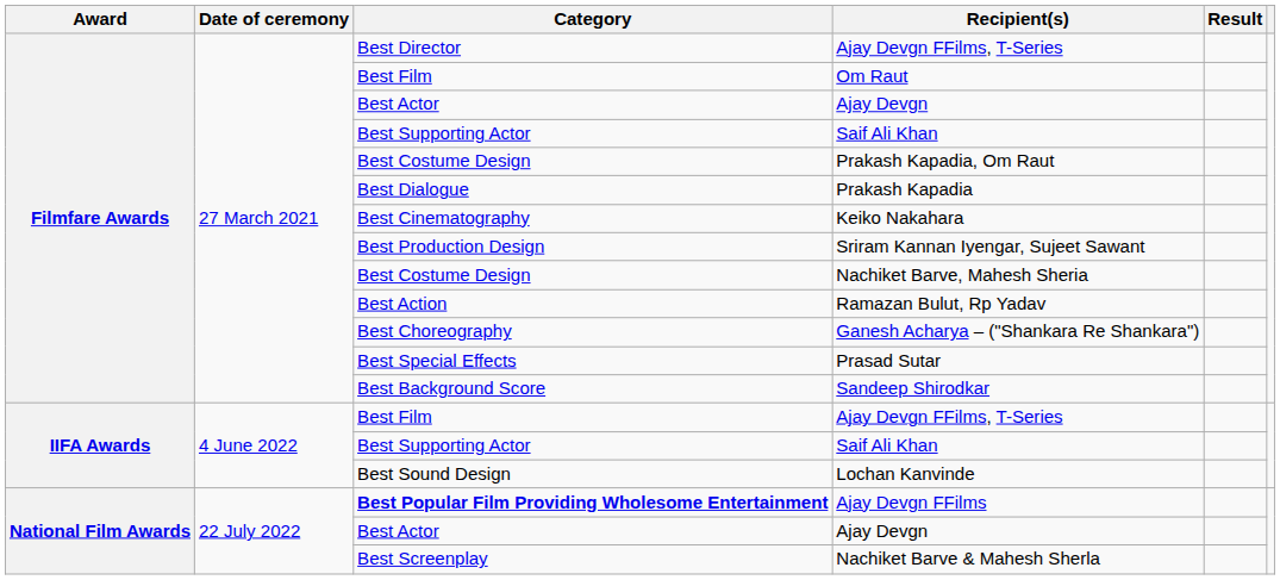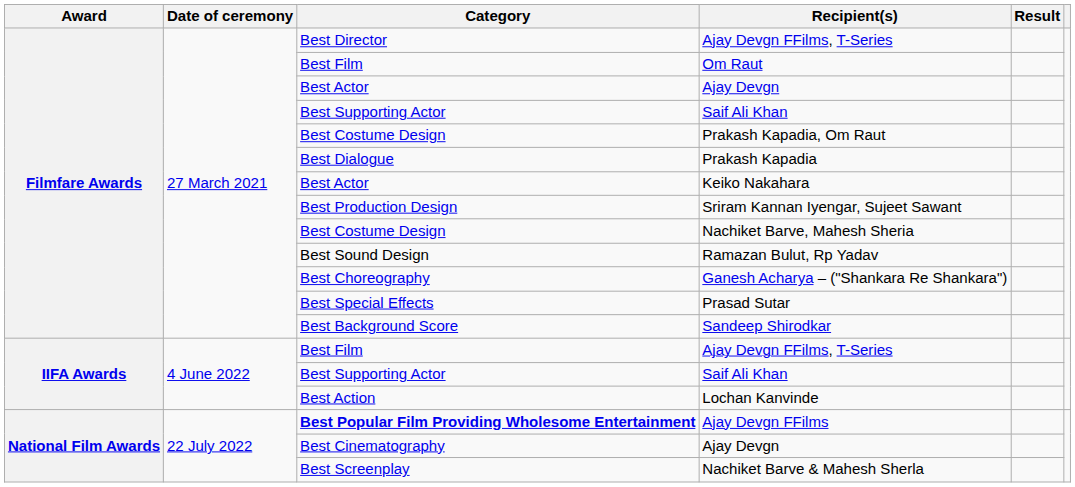Keiko Nakahara | Category: Best Cinematography -> Best Actor
Ramazan Bulut, Rp Yadav | Category: Best Action -> Best Sound Design
Lochan Kanvinde | Category: Best Sound Design -> Best Action
National Film Awards / Ajay Devgn | Category: Best Actor -> Best Cinematography
